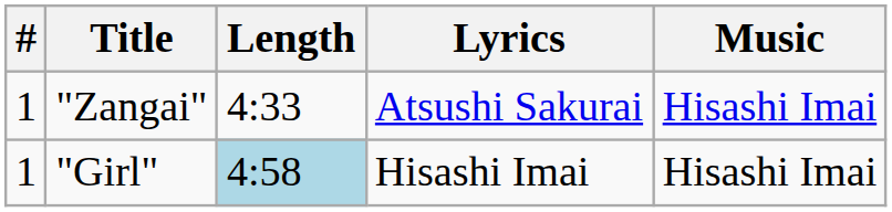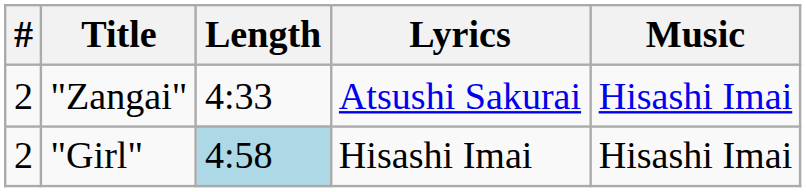"Zangai" | #: 1 -> 2
"Girl" | #: 1 -> 2
